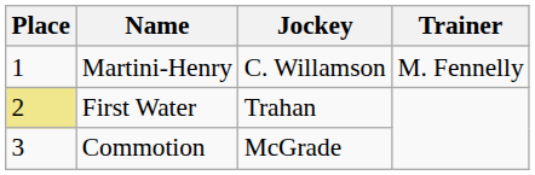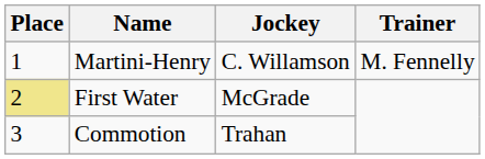First Water | Jockey: Trahan -> McGrade
Commotion | Jockey: McGrade -> Trahan
